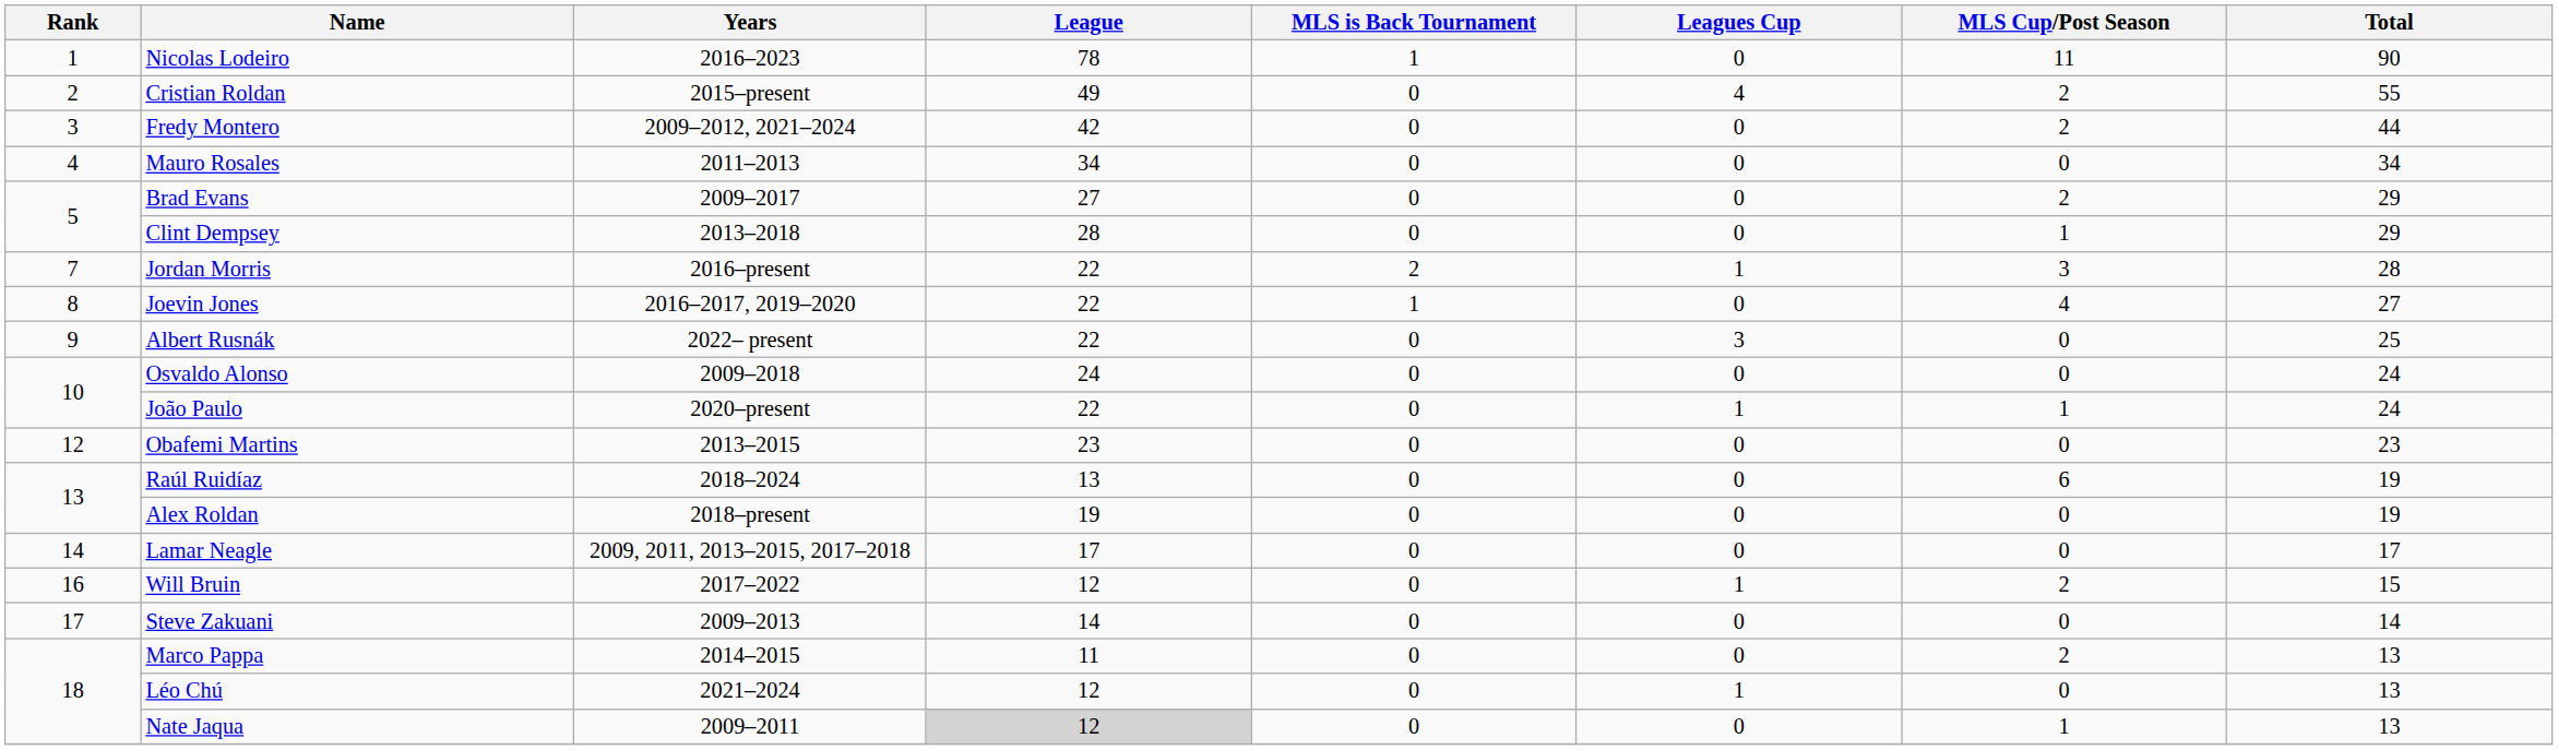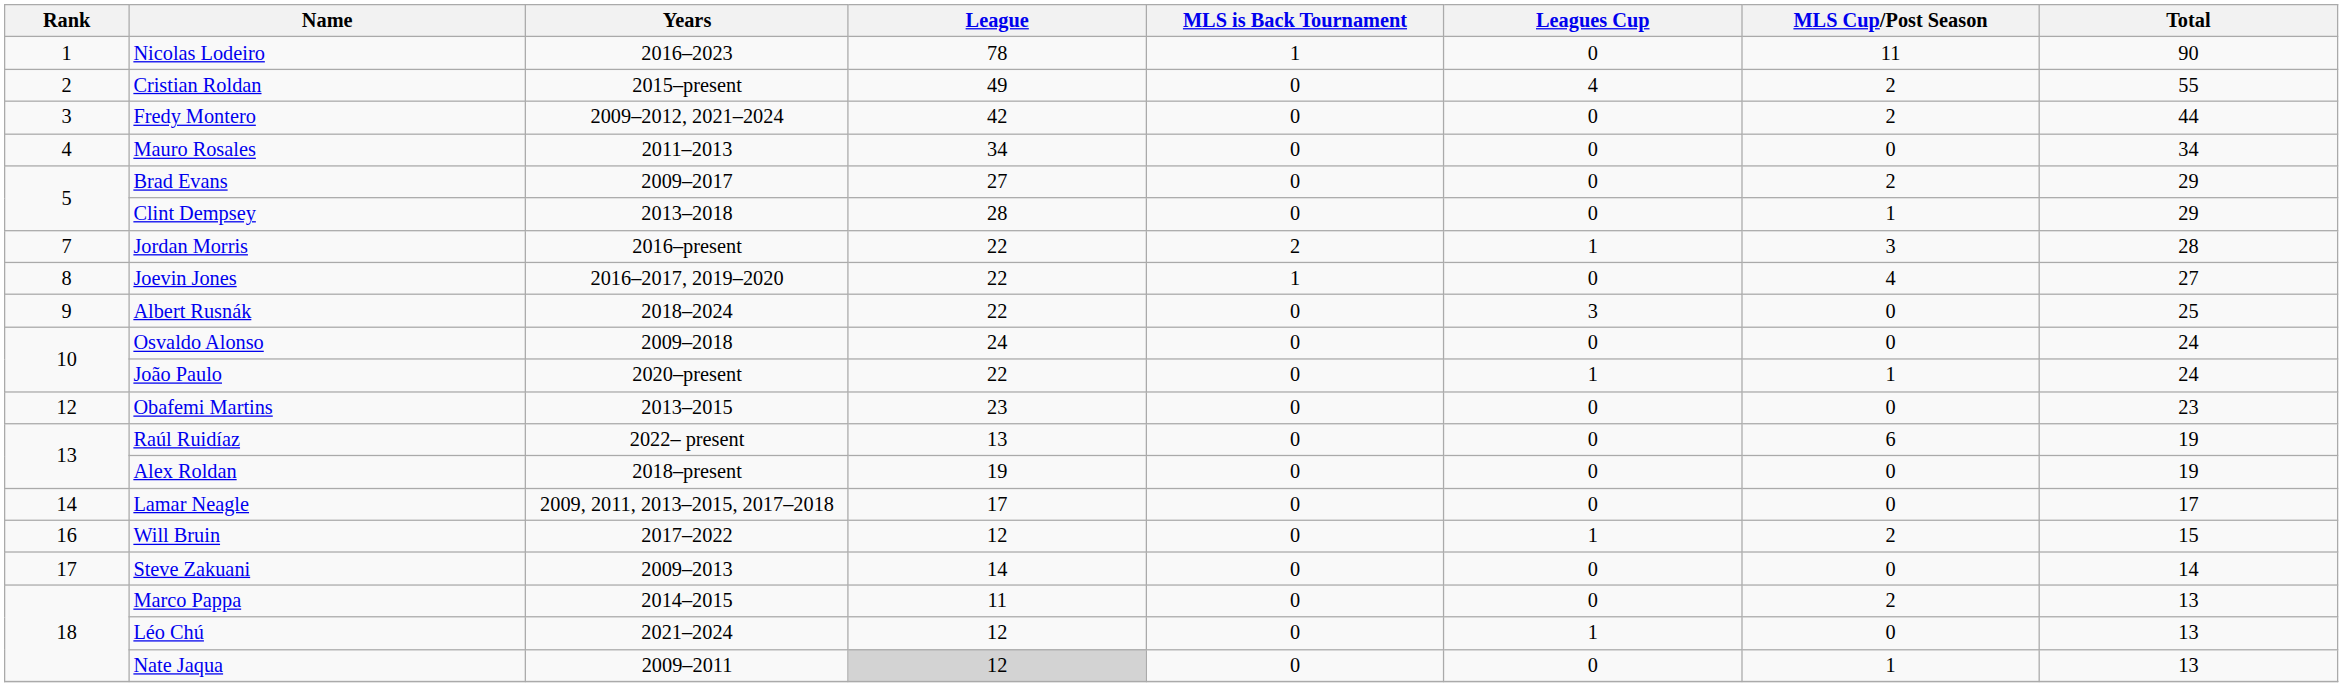Albert Rusnák | Years: 2022– present -> 2018–2024
Raúl Ruidíaz | Years: 2018–2024 -> 2022– present
